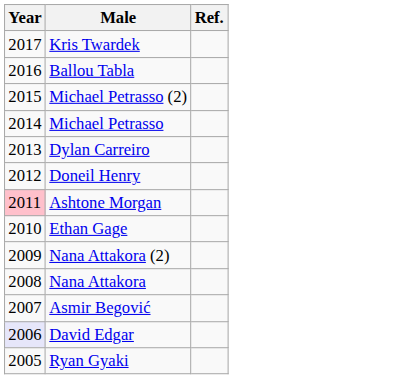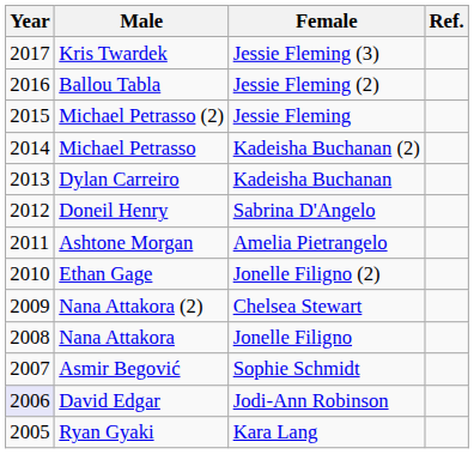+ column: Female | Jessie Fleming (3) | Jessie Fleming (2) | Jessie Fleming | Kadeisha Buchanan (2) | Kadeisha Buchanan | Sabrina D'Angelo | Amelia Pietrangelo | Jonelle Filigno (2) | Chelsea Stewart | Jonelle Filigno | Sophie Schmidt | Jodi-Ann Robinson | Kara Lang
Ashtone Morgan | Year: pink background -> no background
